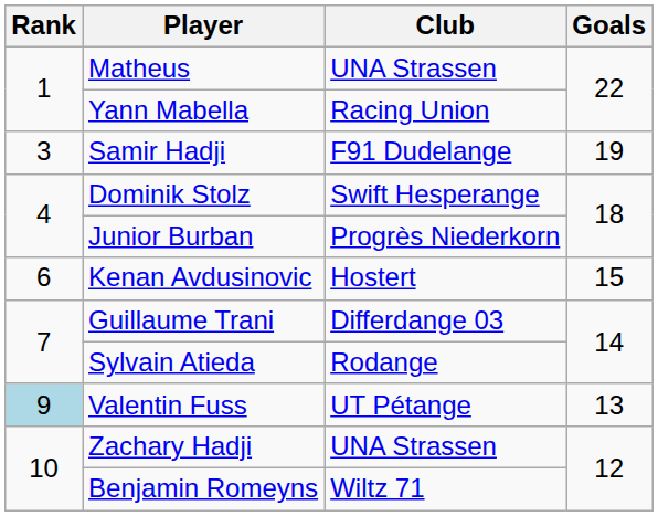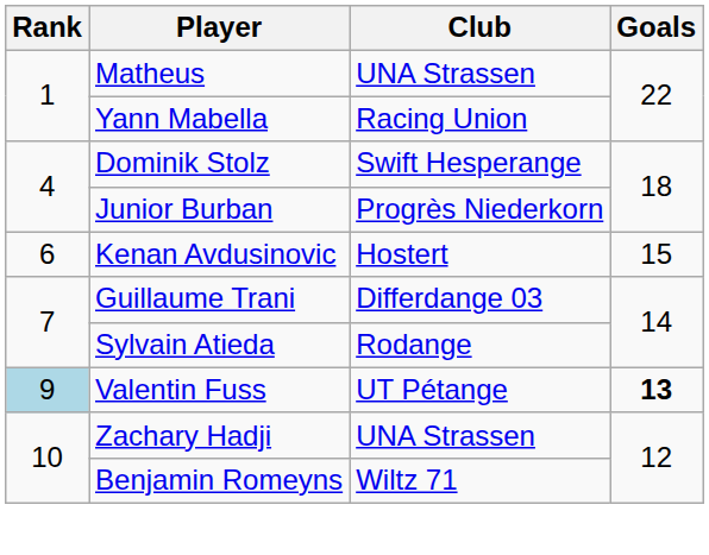- row: 3 | Samir Hadji | F91 Dudelange | 19
Valentin Fuss | Goals: normal -> bold
